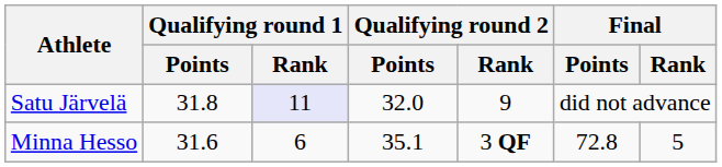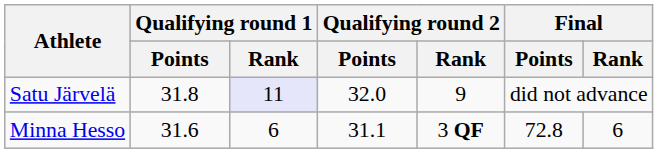Minna Hesso | Qualifying round 2 / Points: 35.1 -> 31.1
Minna Hesso | Final / Rank: 5 -> 6
